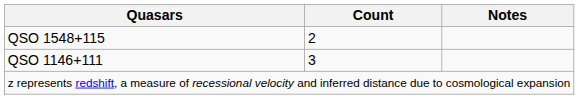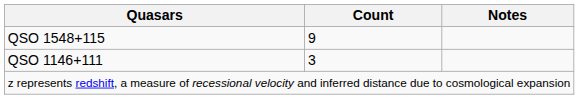QSO 1548+115 | Count: 2 -> 9
